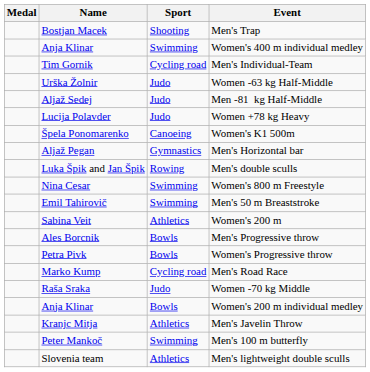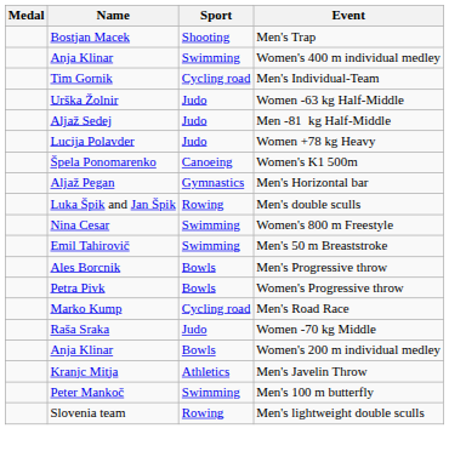- row: Sabina Veit | Athletics | Women's 200 m
Men's lightweight double sculls | Sport: Athletics -> Rowing
